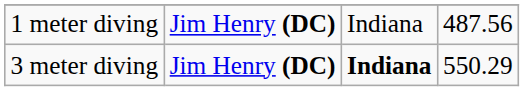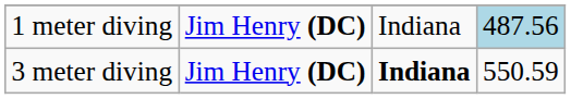1 meter diving | column 4: no background -> lightblue background
3 meter diving | column 4: 550.29 -> 550.59
